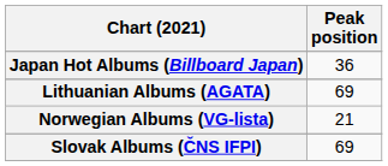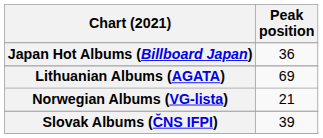Slovak Albums (ČNS IFPI) | Peak position: 69 -> 39
